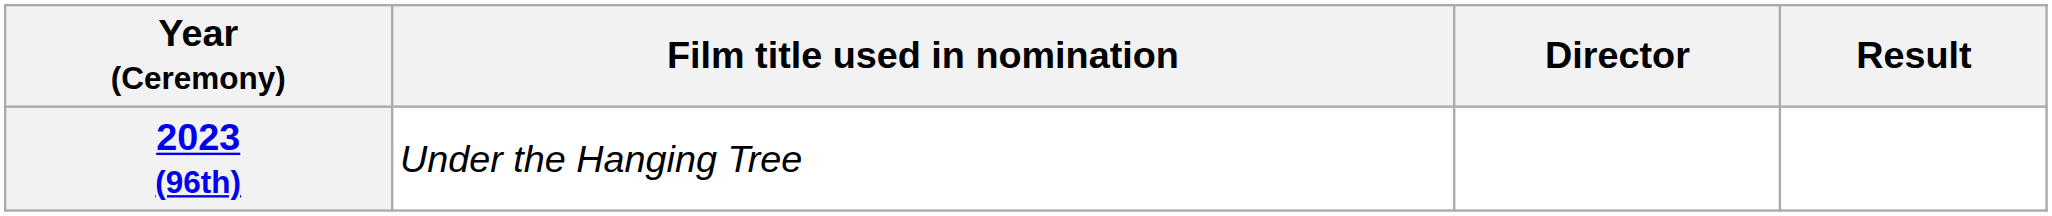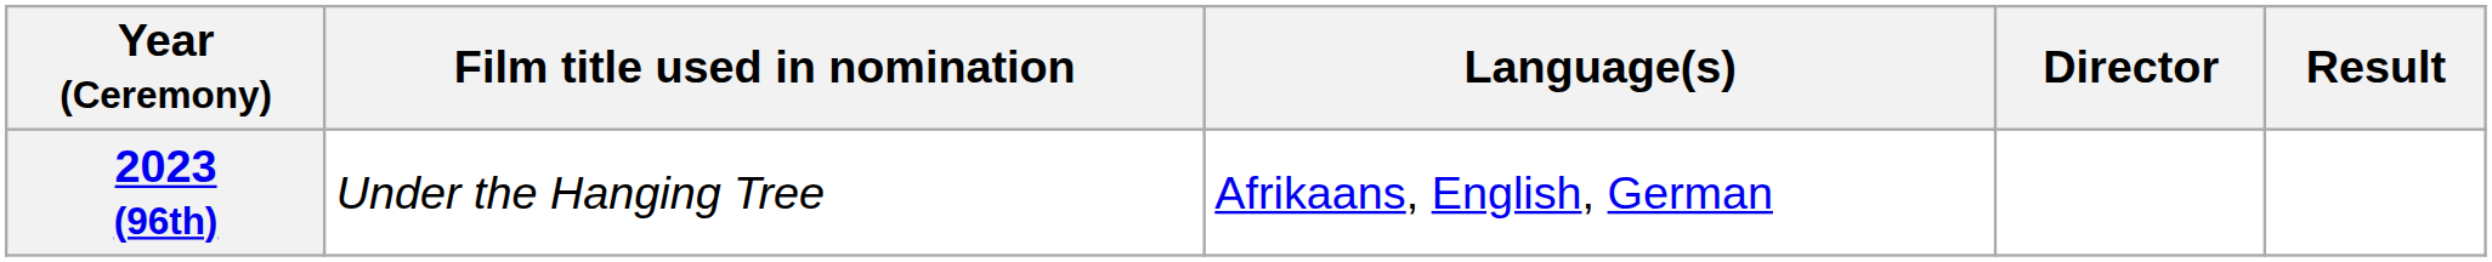+ column: Language(s) | Afrikaans, English, German
